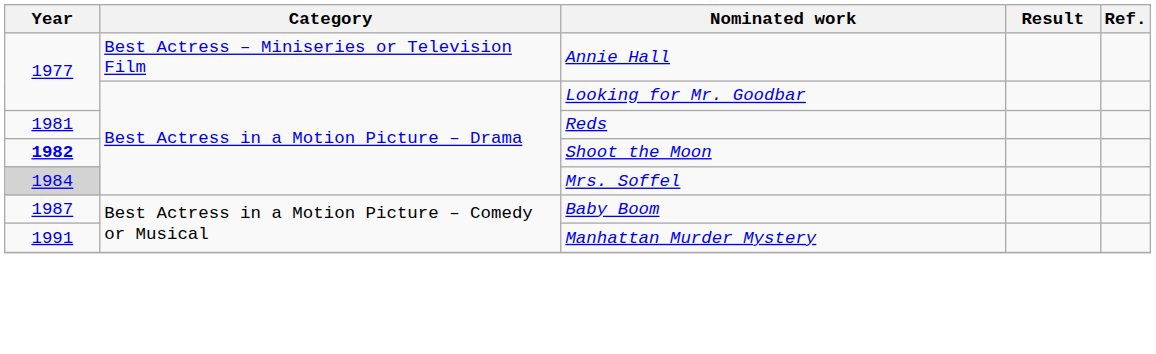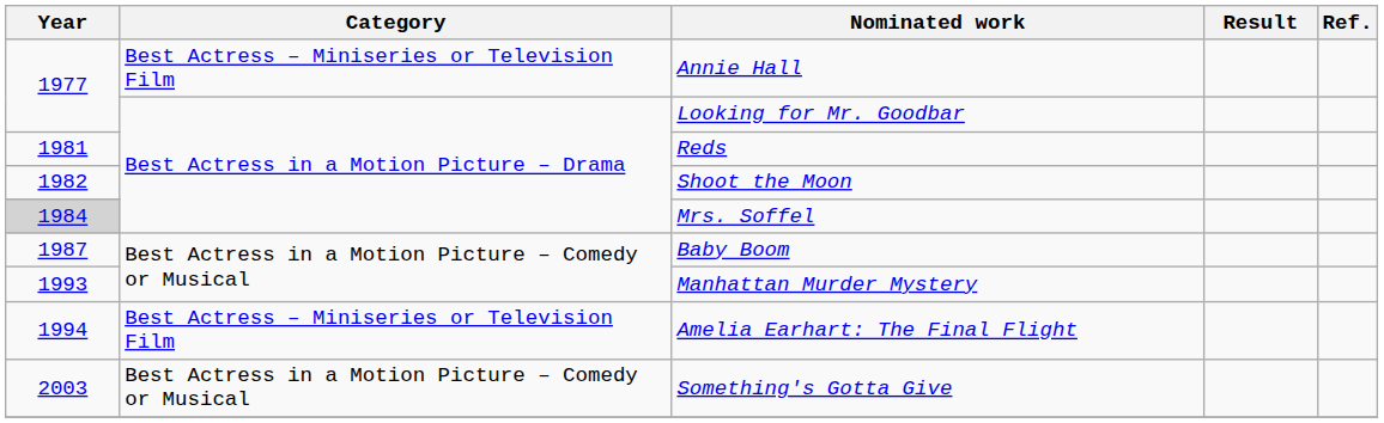Shoot the Moon | Year: bold -> normal
Manhattan Murder Mystery | Year: 1991 -> 1993
+ row: 1994 | Best Actress – Miniseries or Television Film | Amelia Earhart: The Final Flight
+ row: 2003 | Best Actress in a Motion Picture – Comedy or Musical | Something's Gotta Give
